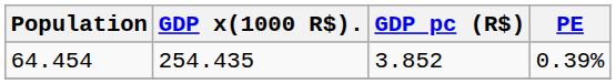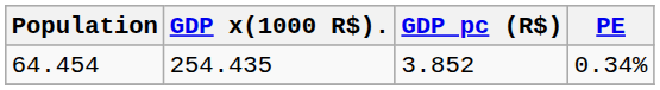64.454 | PE: 0.39% -> 0.34%
